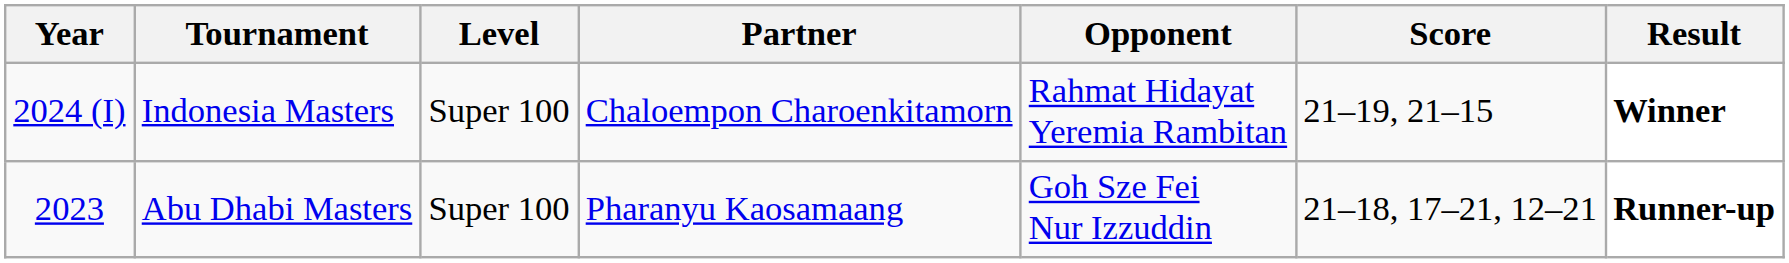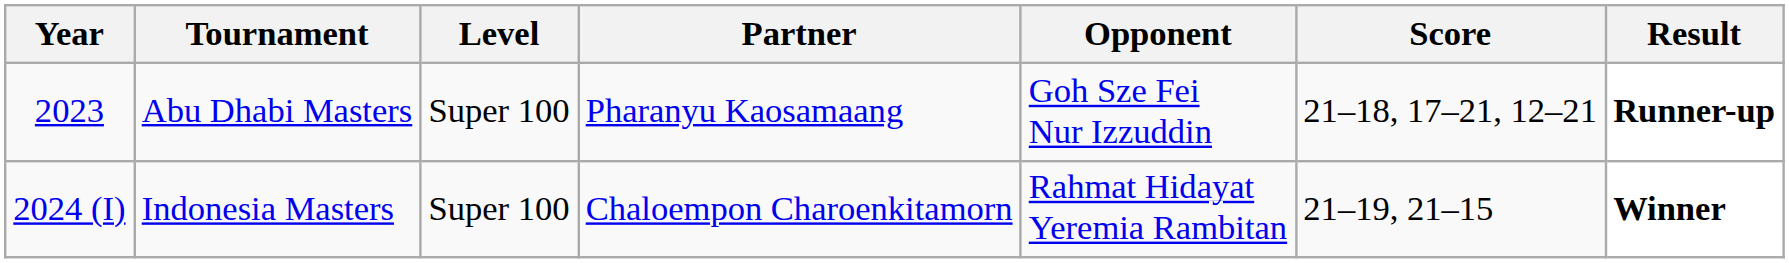rows swapped: Abu Dhabi Masters <-> Indonesia Masters
